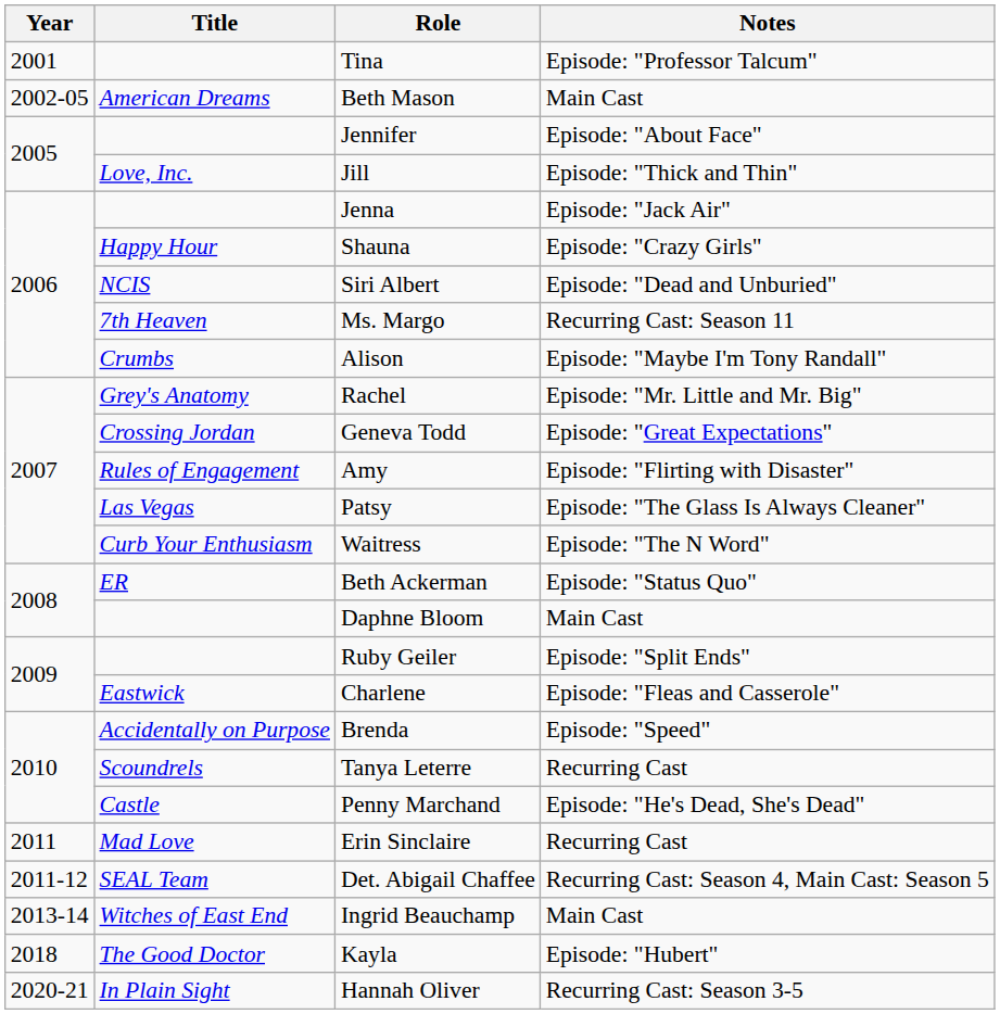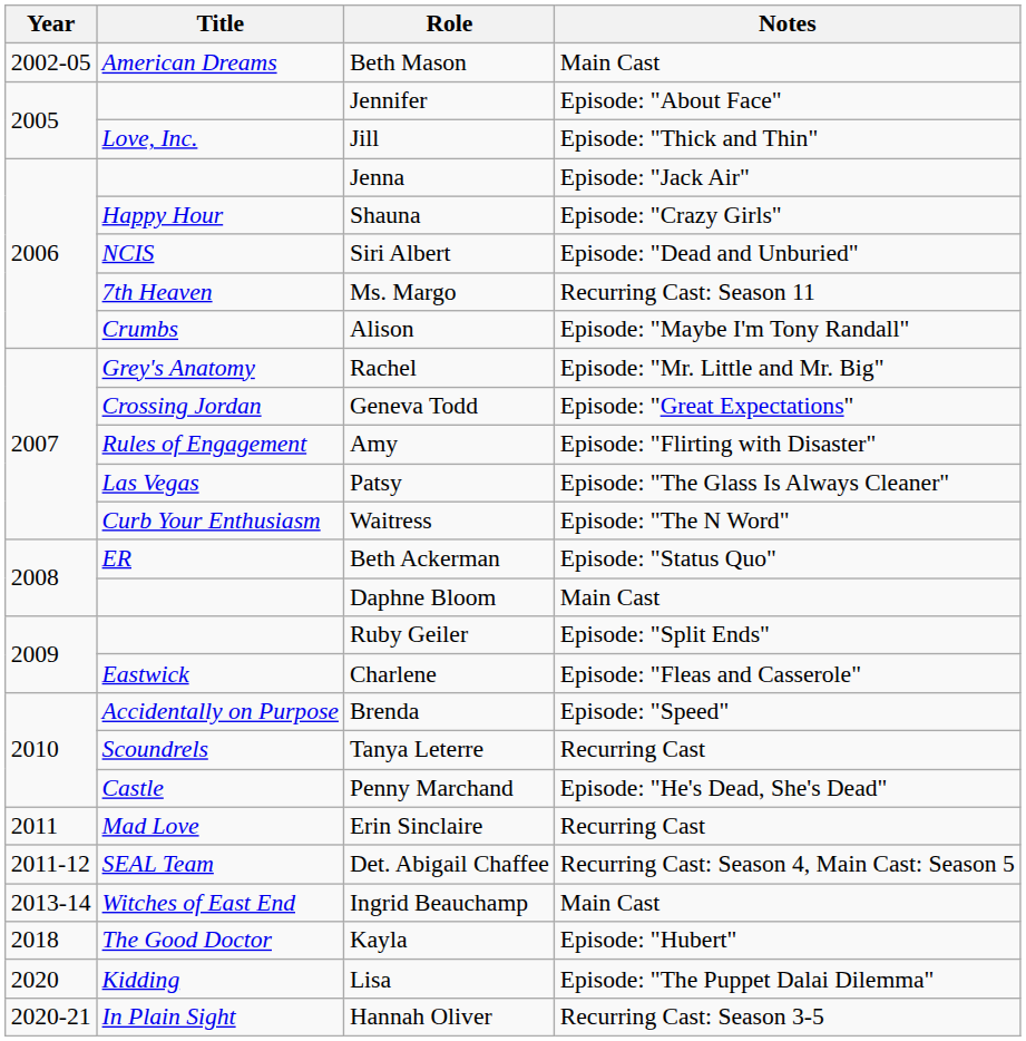- row: 2001 | Tina | Episode: "Professor Talcum"
+ row: 2020 | Kidding | Lisa | Episode: "The Puppet Dalai Dilemma"
